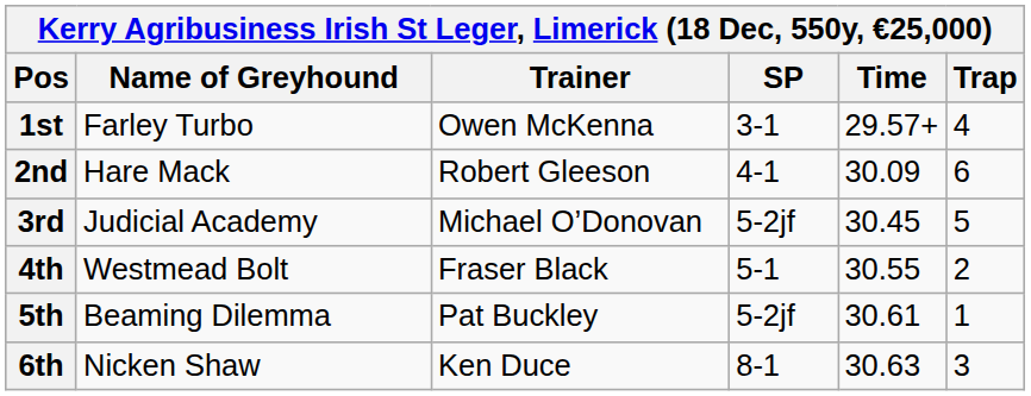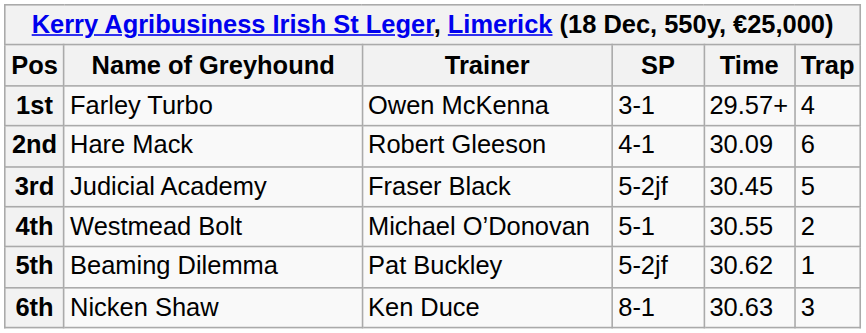3rd | Trainer: Michael O’Donovan -> Fraser Black
4th | Trainer: Fraser Black -> Michael O’Donovan
5th | Time: 30.61 -> 30.62
